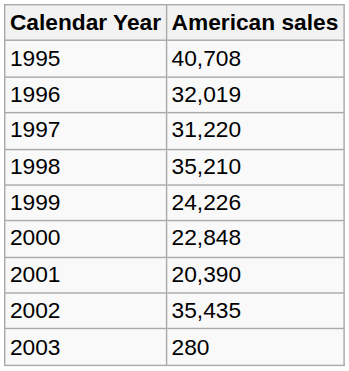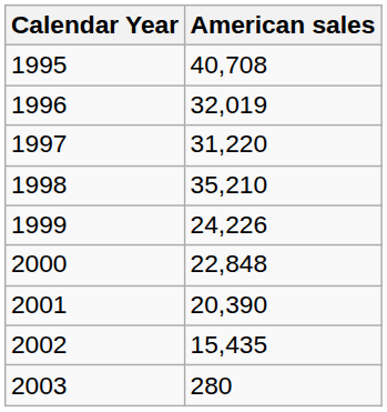2002 | American sales: 35,435 -> 15,435
